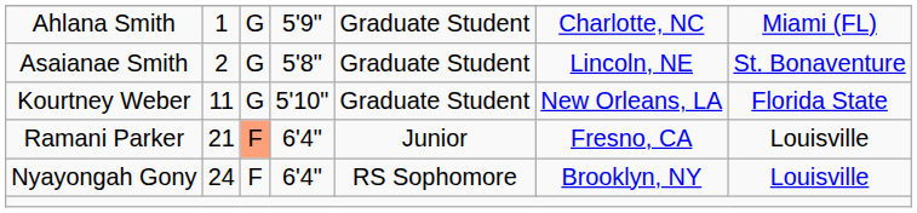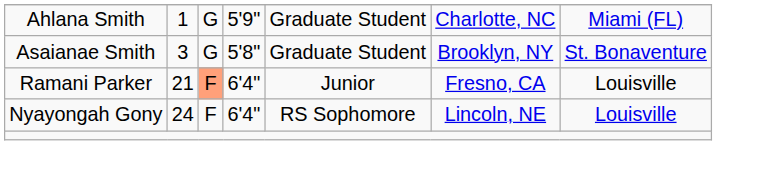Asaianae Smith | column 2: 2 -> 3
Asaianae Smith | column 6: Lincoln, NE -> Brooklyn, NY
- row: Kourtney Weber | 11 | G | 5'10" | Graduate Student | New Orleans, LA | Florida State
Nyayongah Gony | column 6: Brooklyn, NY -> Lincoln, NE
